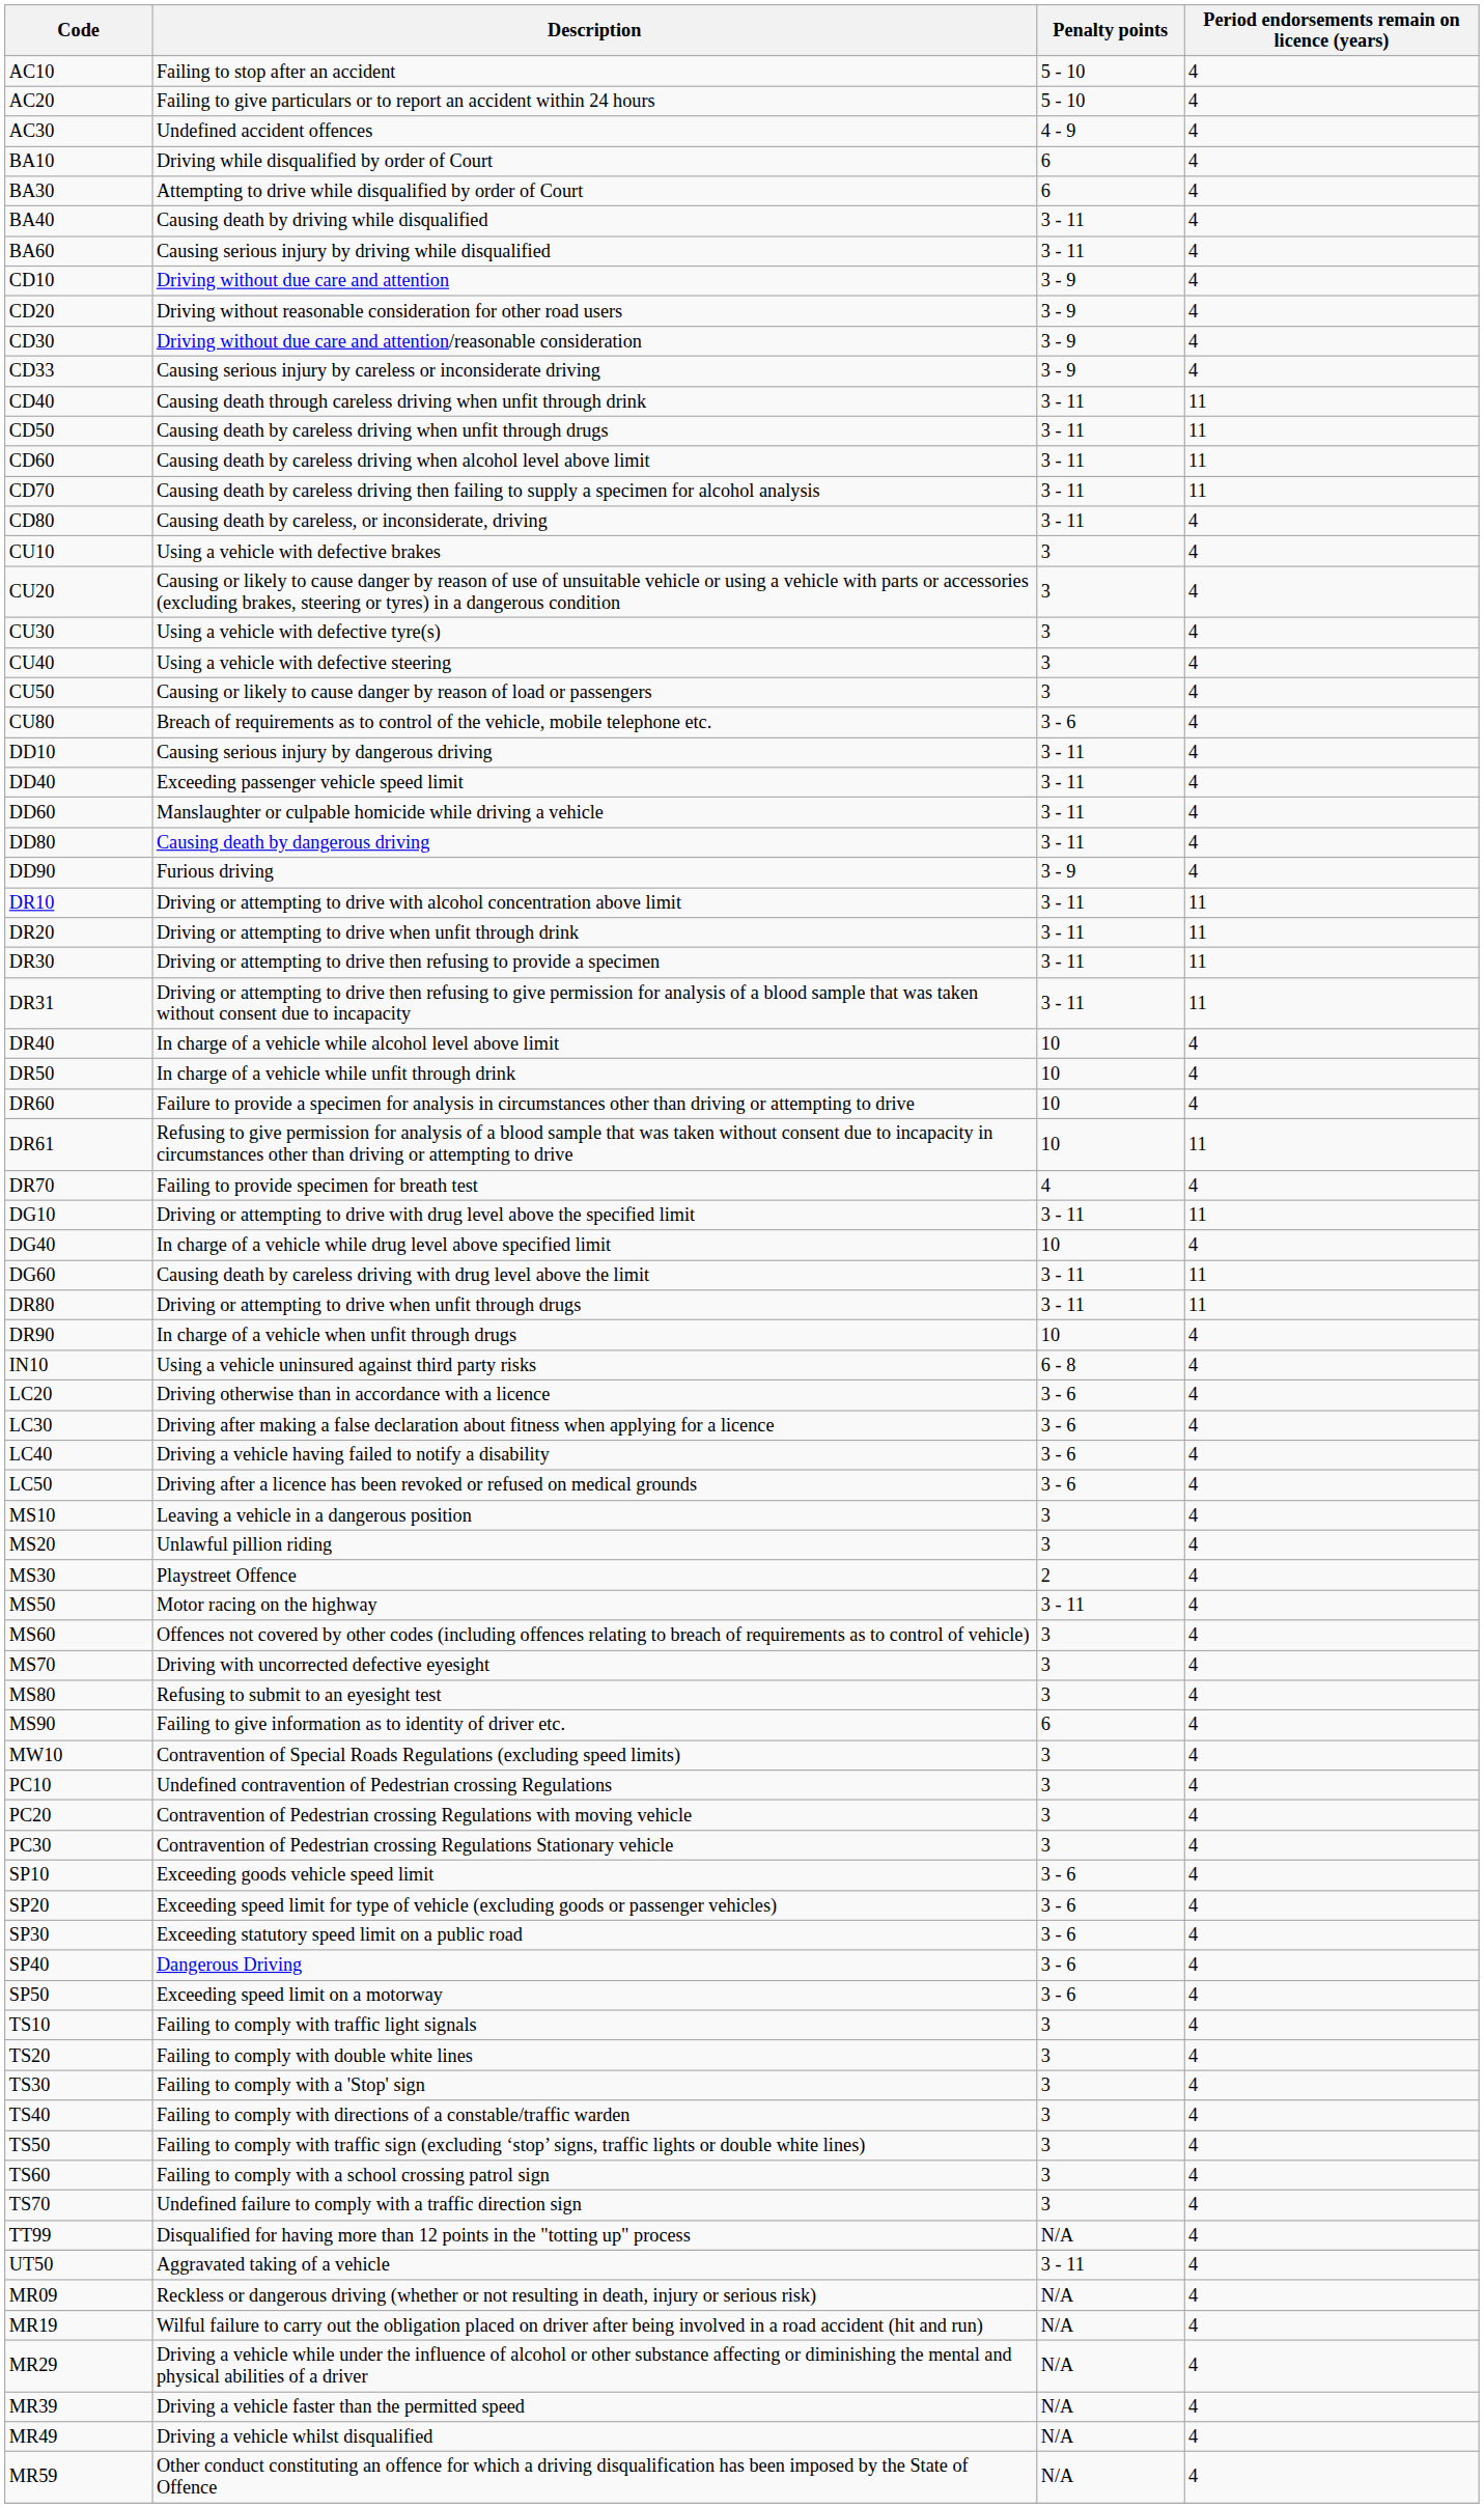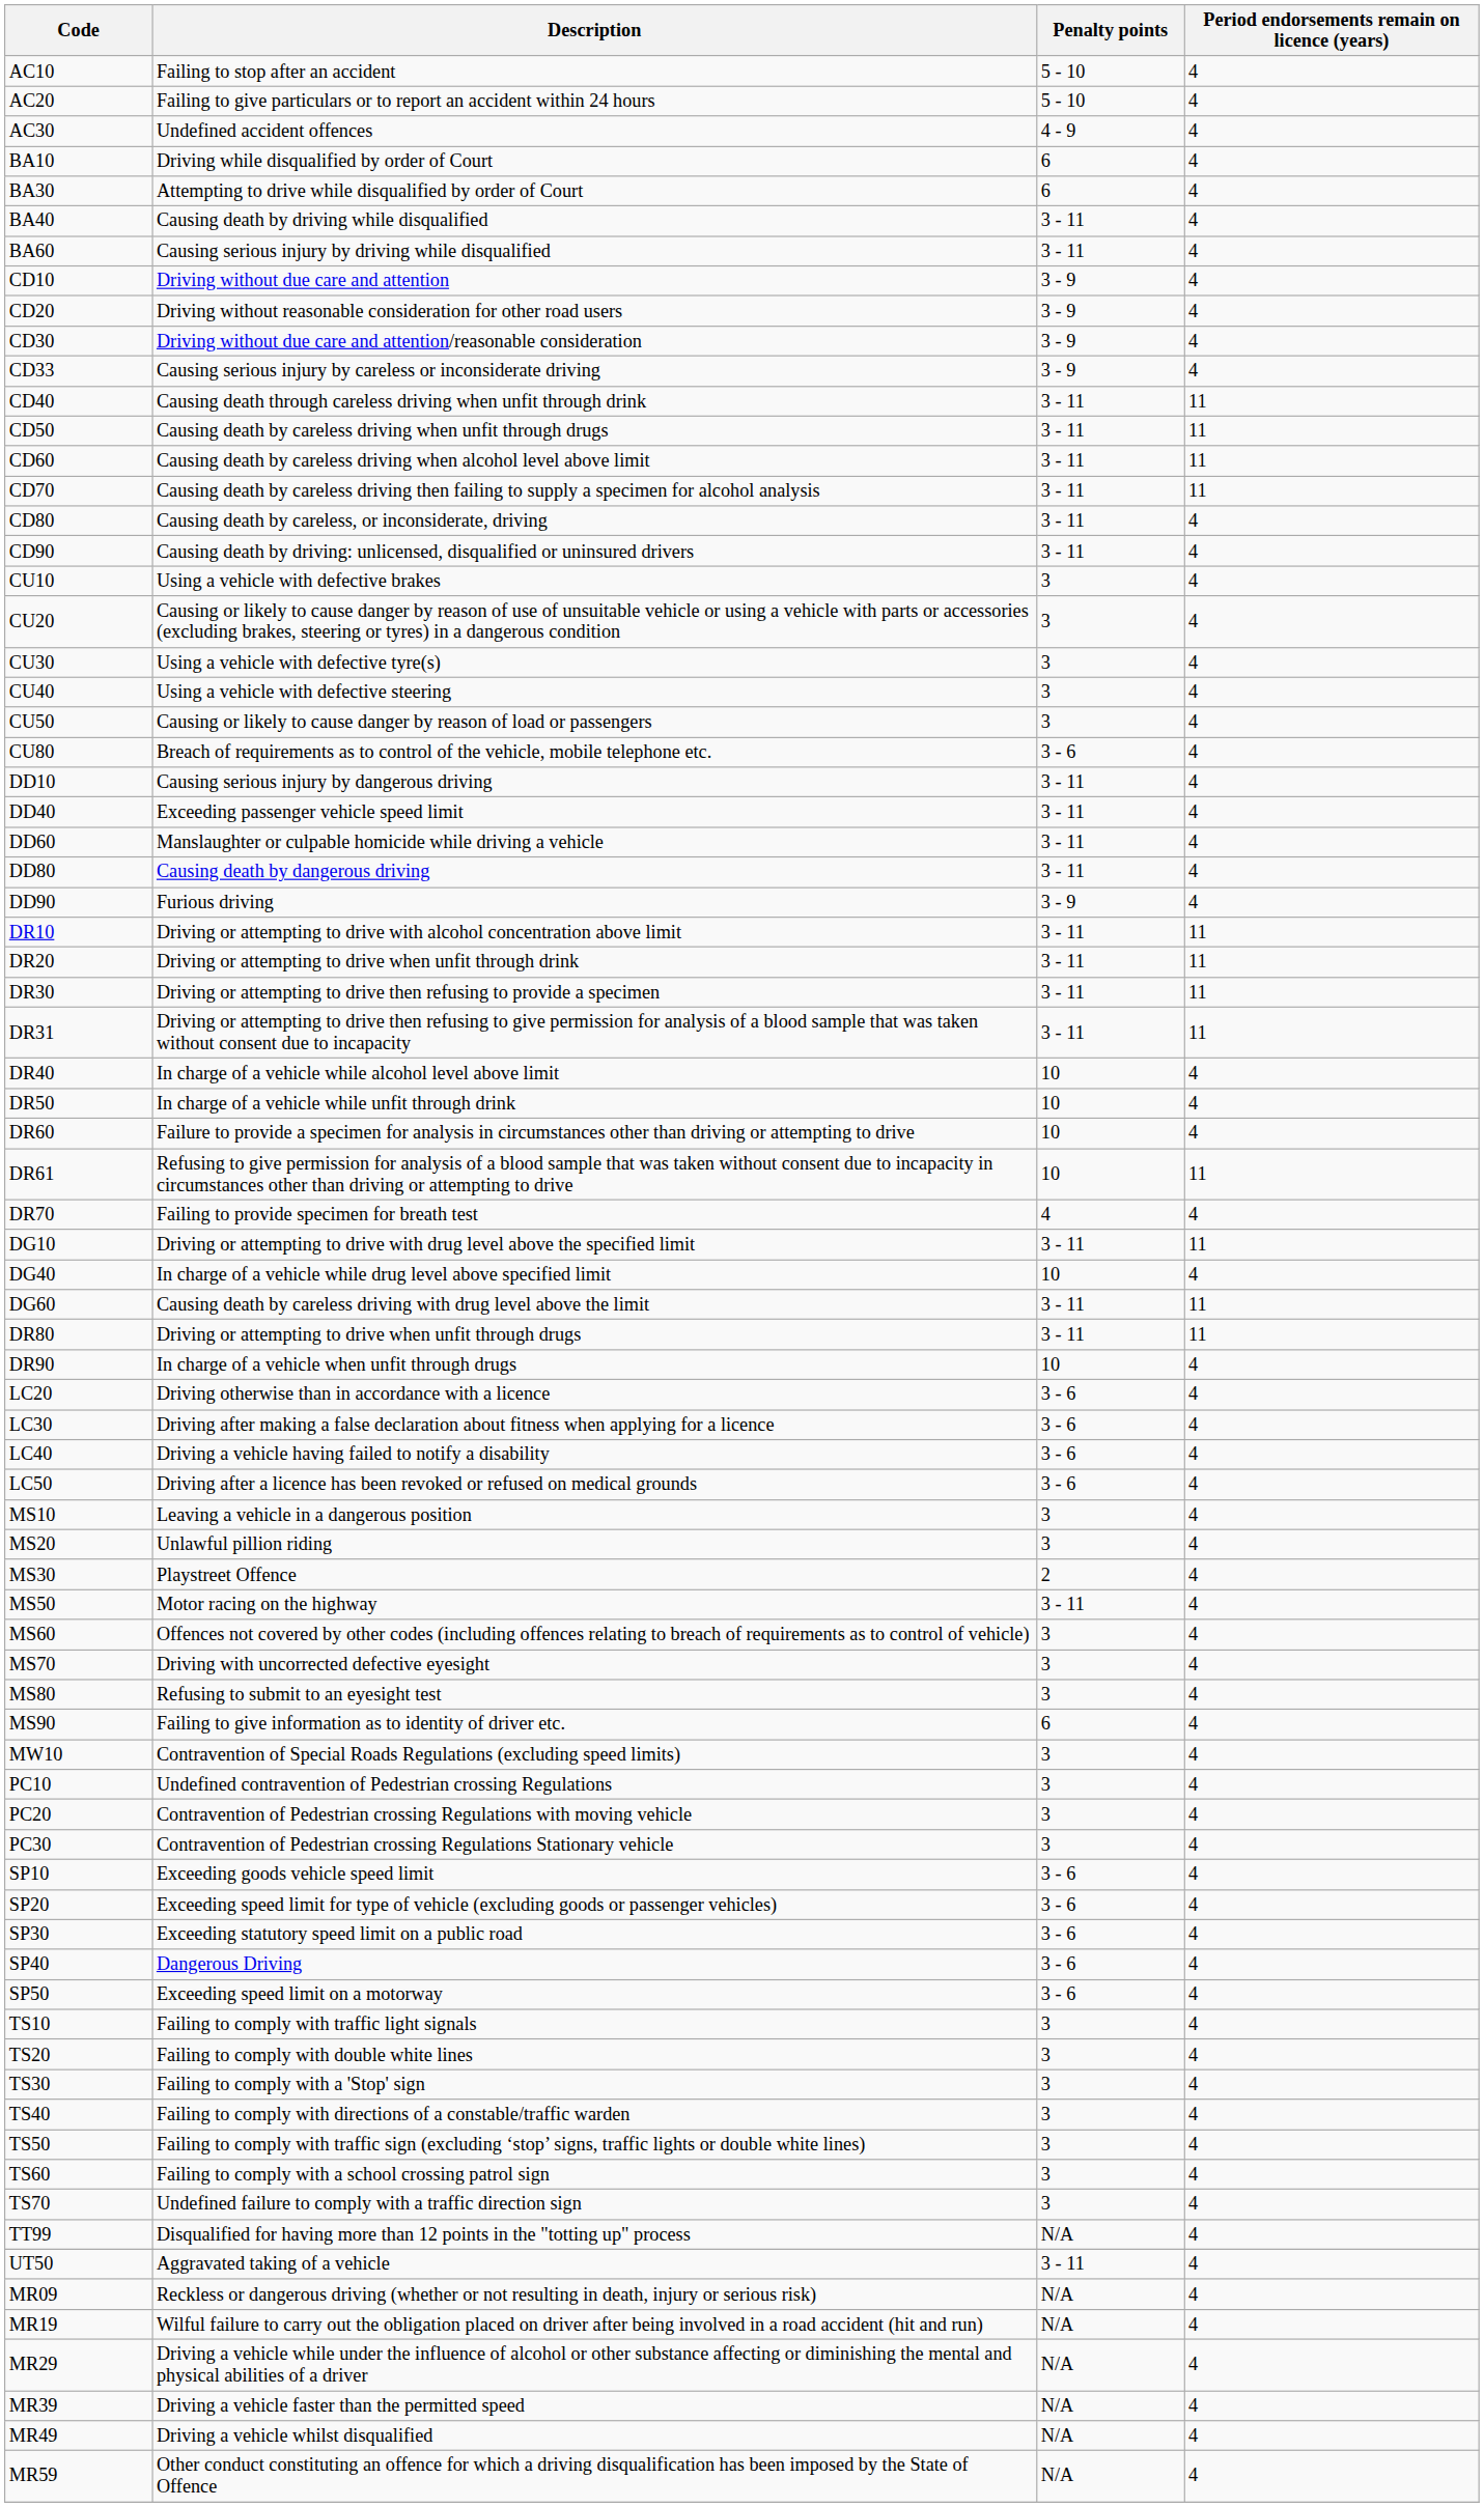+ row: CD90 | Causing death by driving: unlicensed, disqualified or uninsured drivers | 3 - 11 | 4
- row: IN10 | Using a vehicle uninsured against third party risks | 6 - 8 | 4
